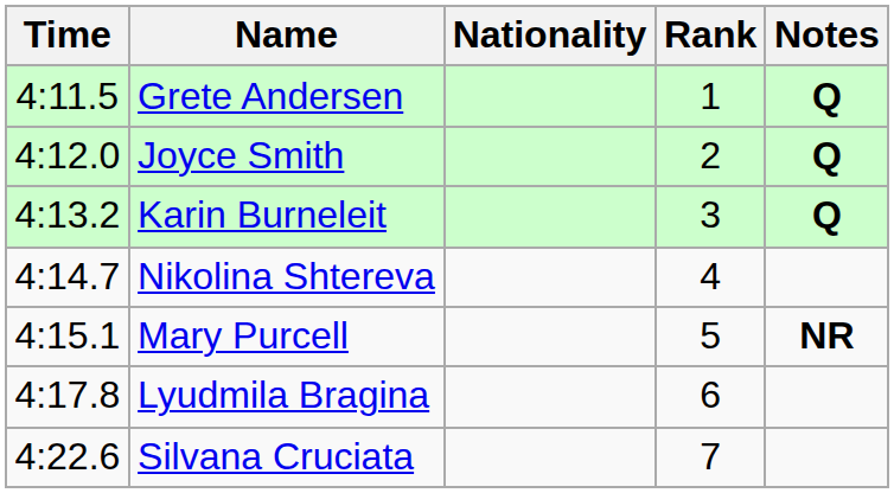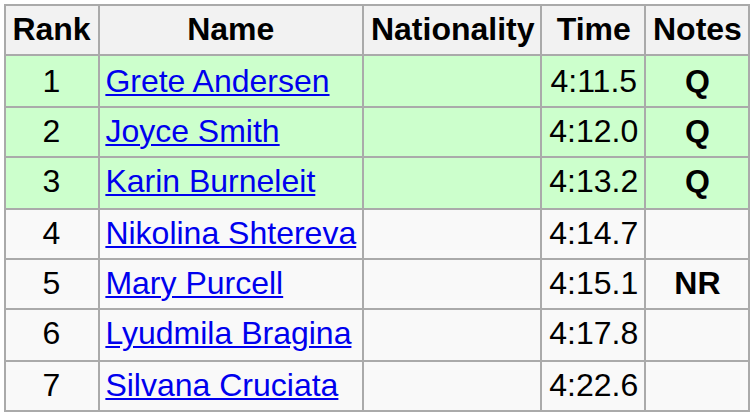columns swapped: Rank <-> Time
